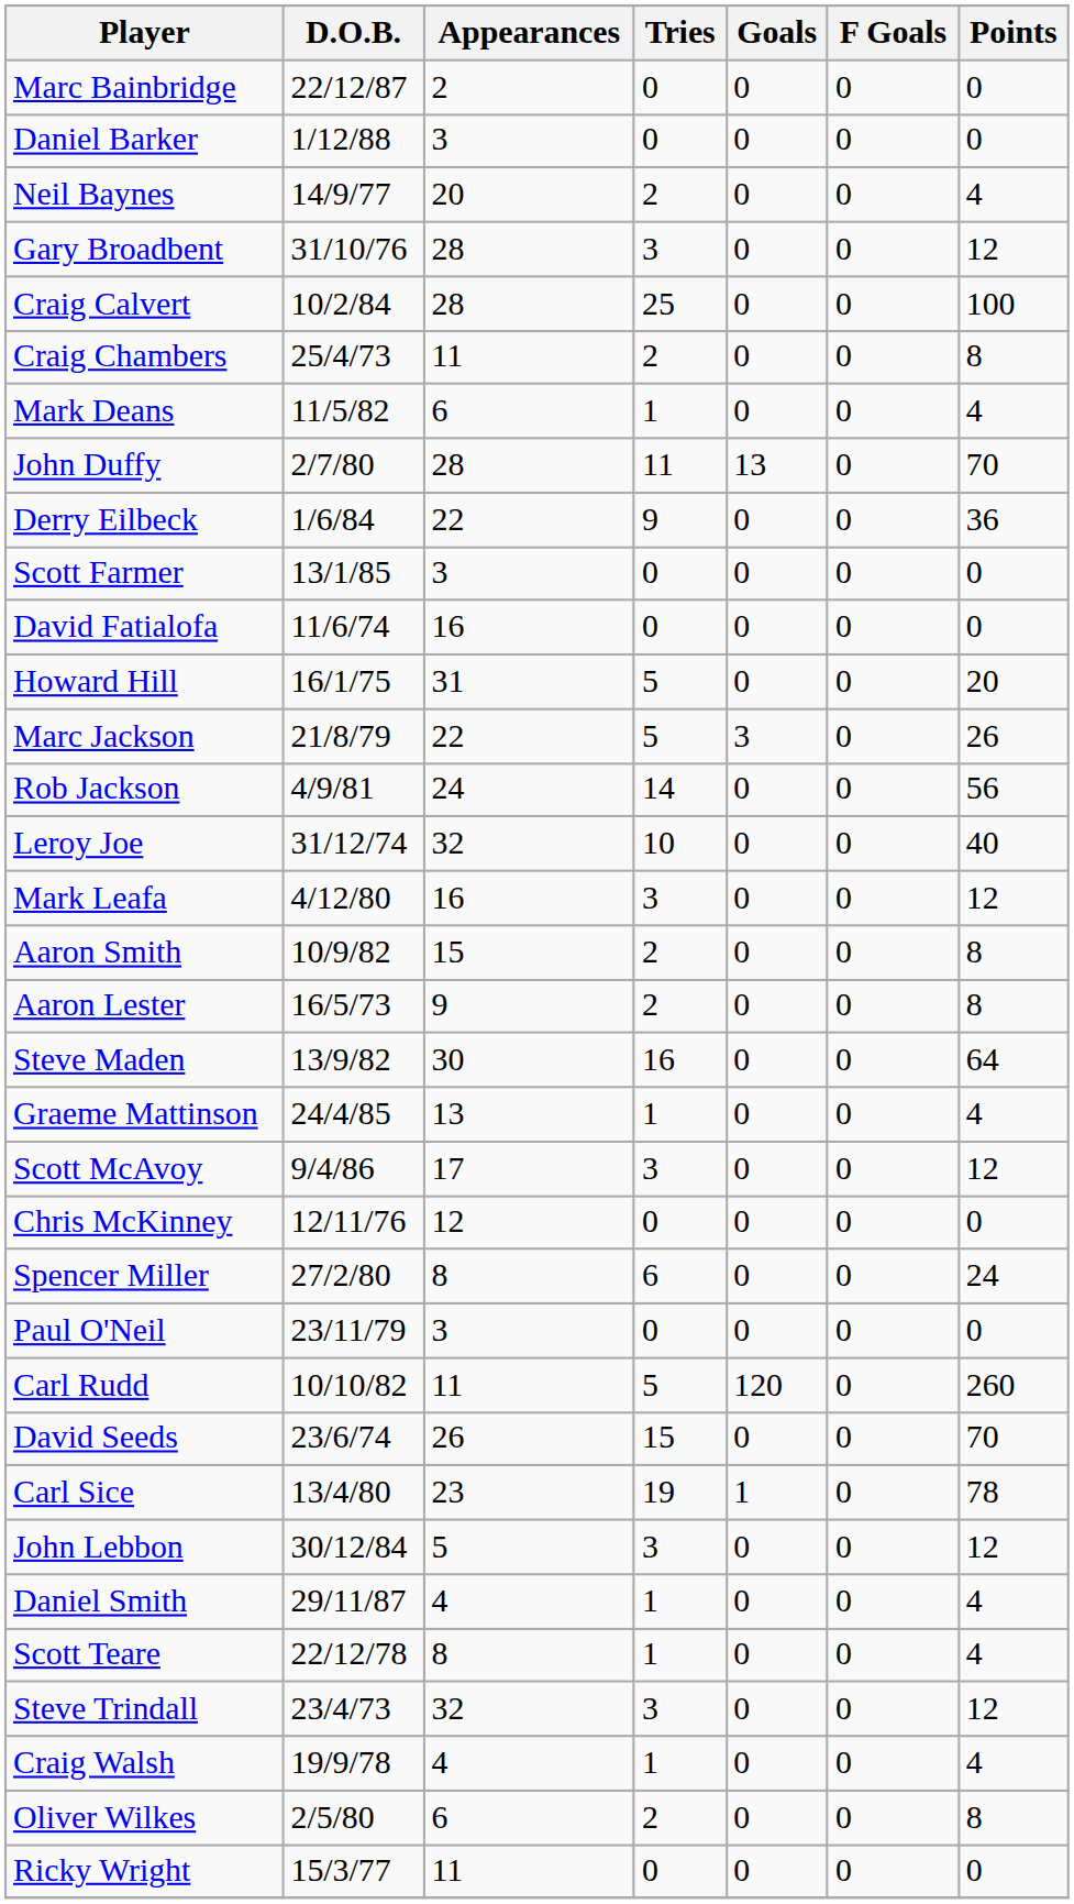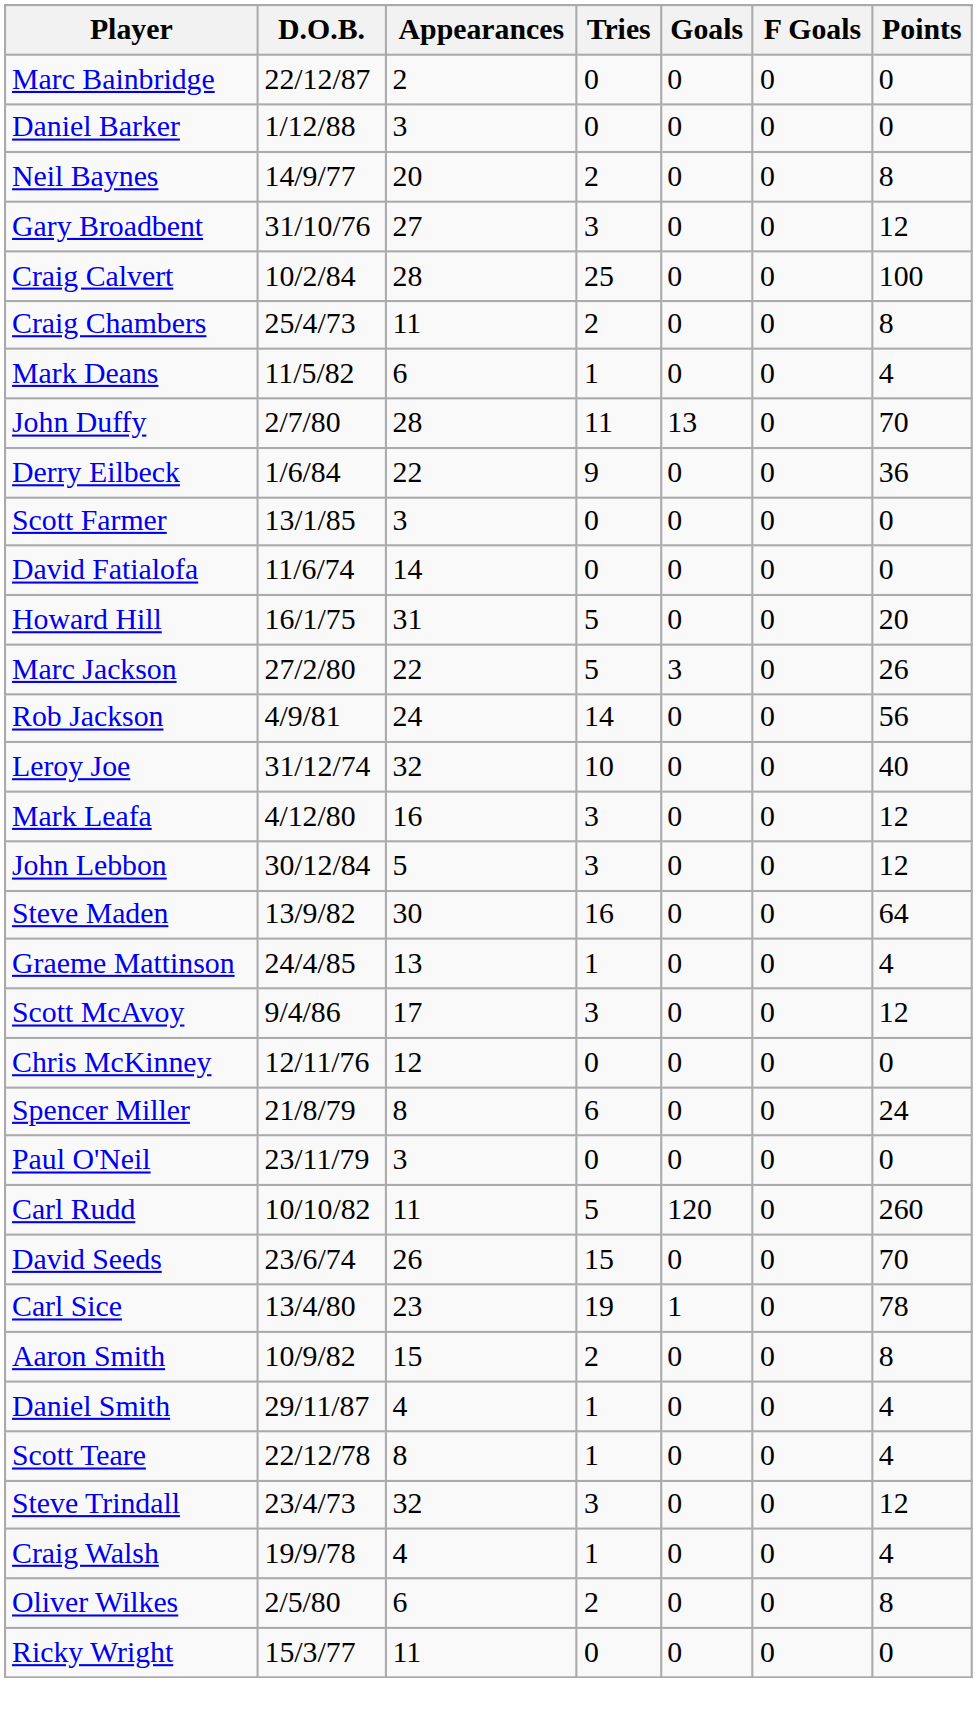Neil Baynes | Points: 4 -> 8
Gary Broadbent | Appearances: 28 -> 27
David Fatialofa | Appearances: 16 -> 14
Marc Jackson | D.O.B.: 21/8/79 -> 27/2/80
rows swapped: John Lebbon <-> Aaron Smith
- row: Aaron Lester | 16/5/73 | 9 | 2 | 0 | 0 | 8
Spencer Miller | D.O.B.: 27/2/80 -> 21/8/79
